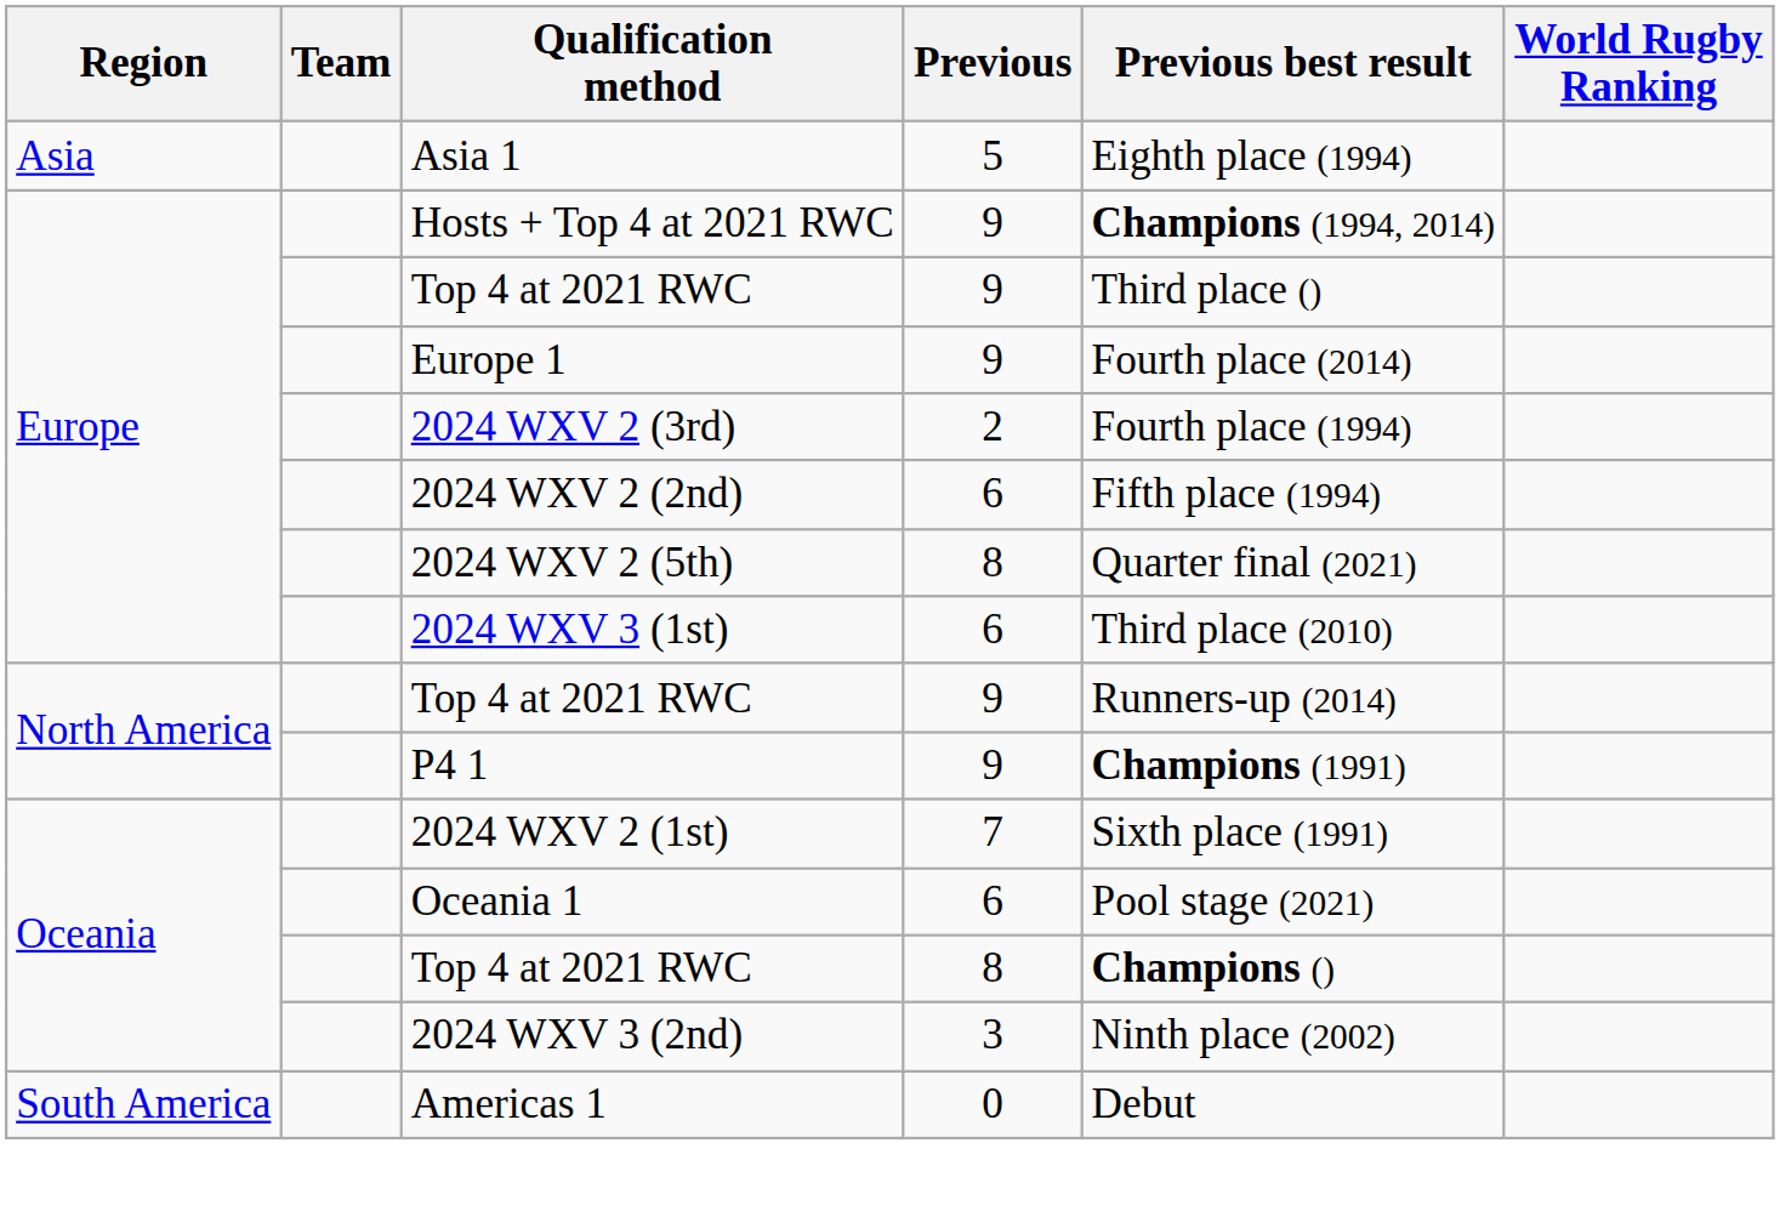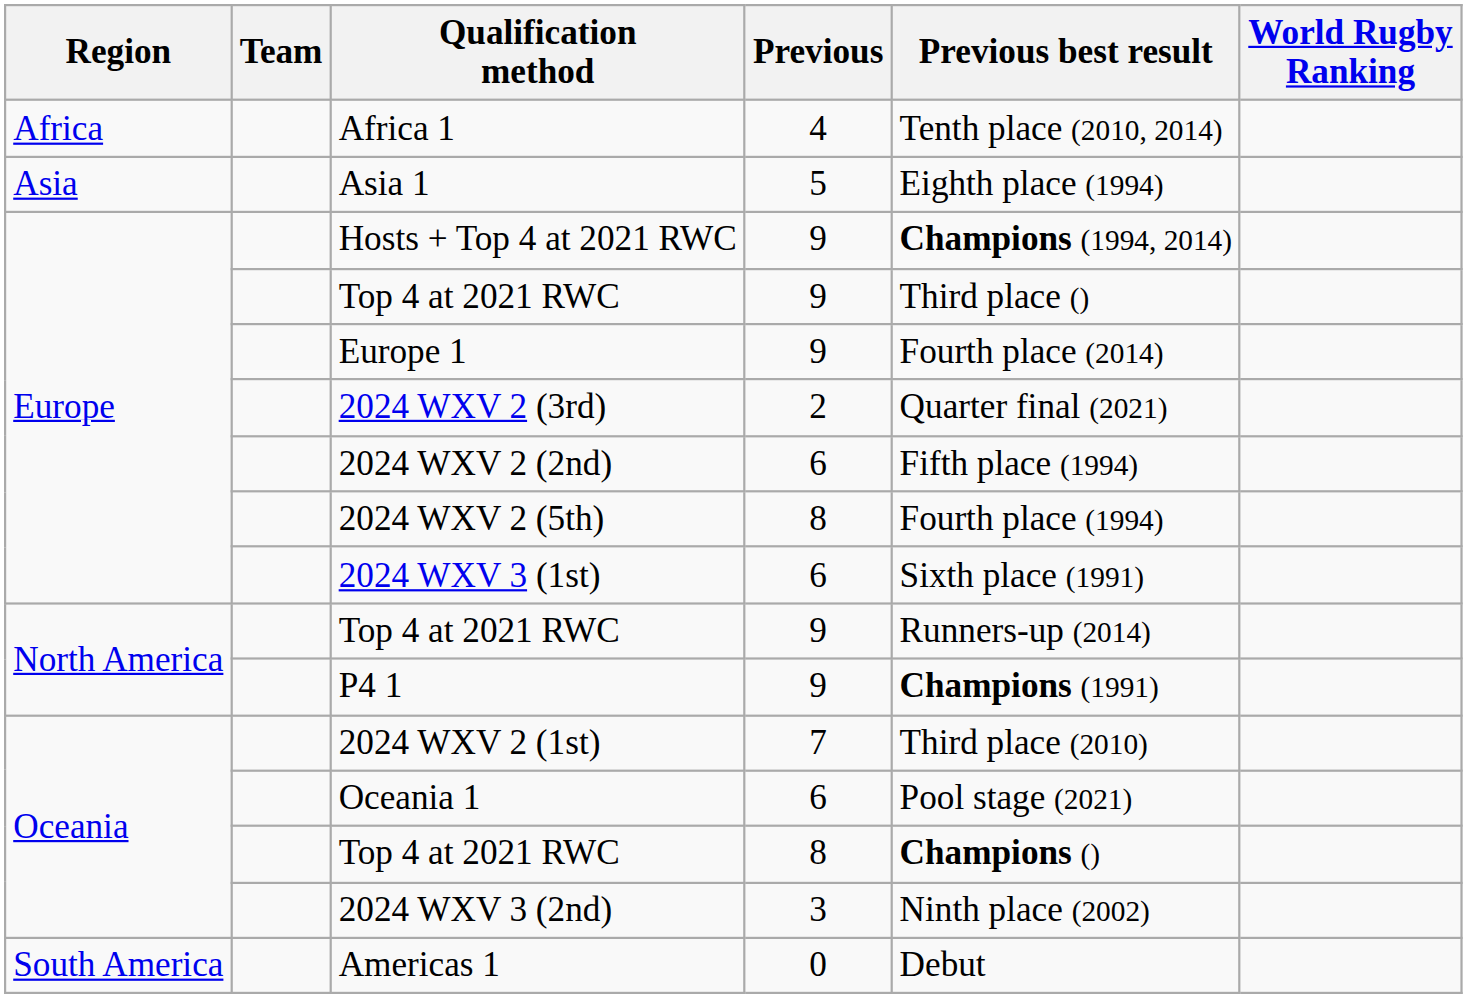+ row: Africa | Africa 1 | 4 | Tenth place (2010, 2014)
2024 WXV 2 (3rd) | Previous best result: Fourth place (1994) -> Quarter final (2021)
2024 WXV 2 (5th) | Previous best result: Quarter final (2021) -> Fourth place (1994)
2024 WXV 3 (1st) | Previous best result: Third place (2010) -> Sixth place (1991)
2024 WXV 2 (1st) | Previous best result: Sixth place (1991) -> Third place (2010)
